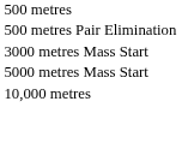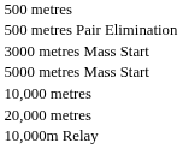+ row: 20,000 metres
+ row: 10,000m Relay
